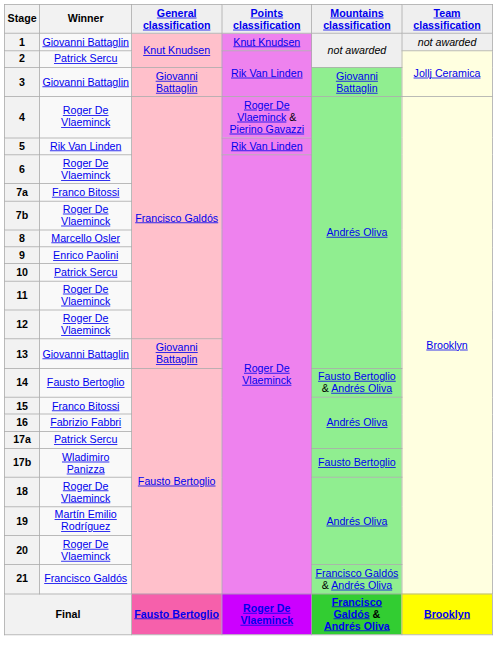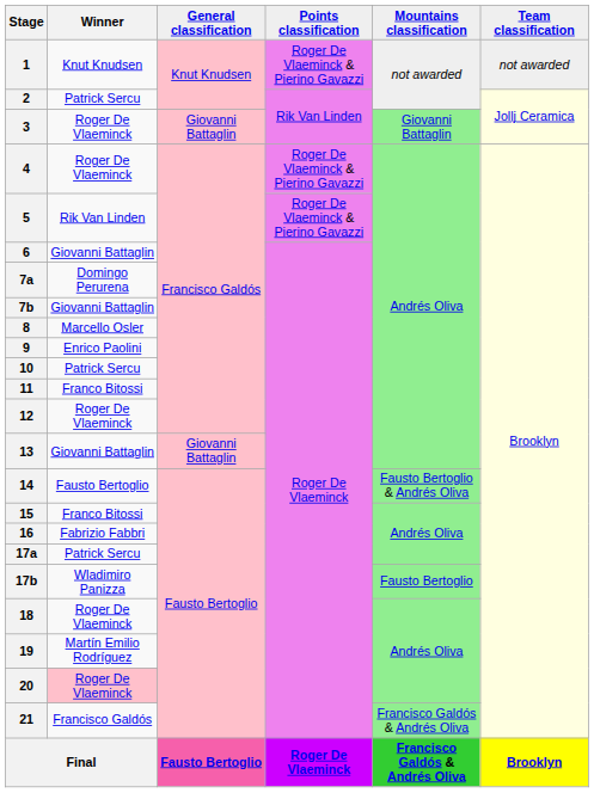1 | Winner: Giovanni Battaglin -> Knut Knudsen
1 | Points classification: Knut Knudsen -> Roger De Vlaeminck & Pierino Gavazzi
3 | Winner: Giovanni Battaglin -> Roger De Vlaeminck
5 | Points classification: Rik Van Linden -> Roger De Vlaeminck & Pierino Gavazzi
6 | Winner: Roger De Vlaeminck -> Giovanni Battaglin
7a | Winner: Franco Bitossi -> Domingo Perurena
7b | Winner: Roger De Vlaeminck -> Giovanni Battaglin
11 | Winner: Roger De Vlaeminck -> Franco Bitossi
20 | Winner: no background -> pink background
